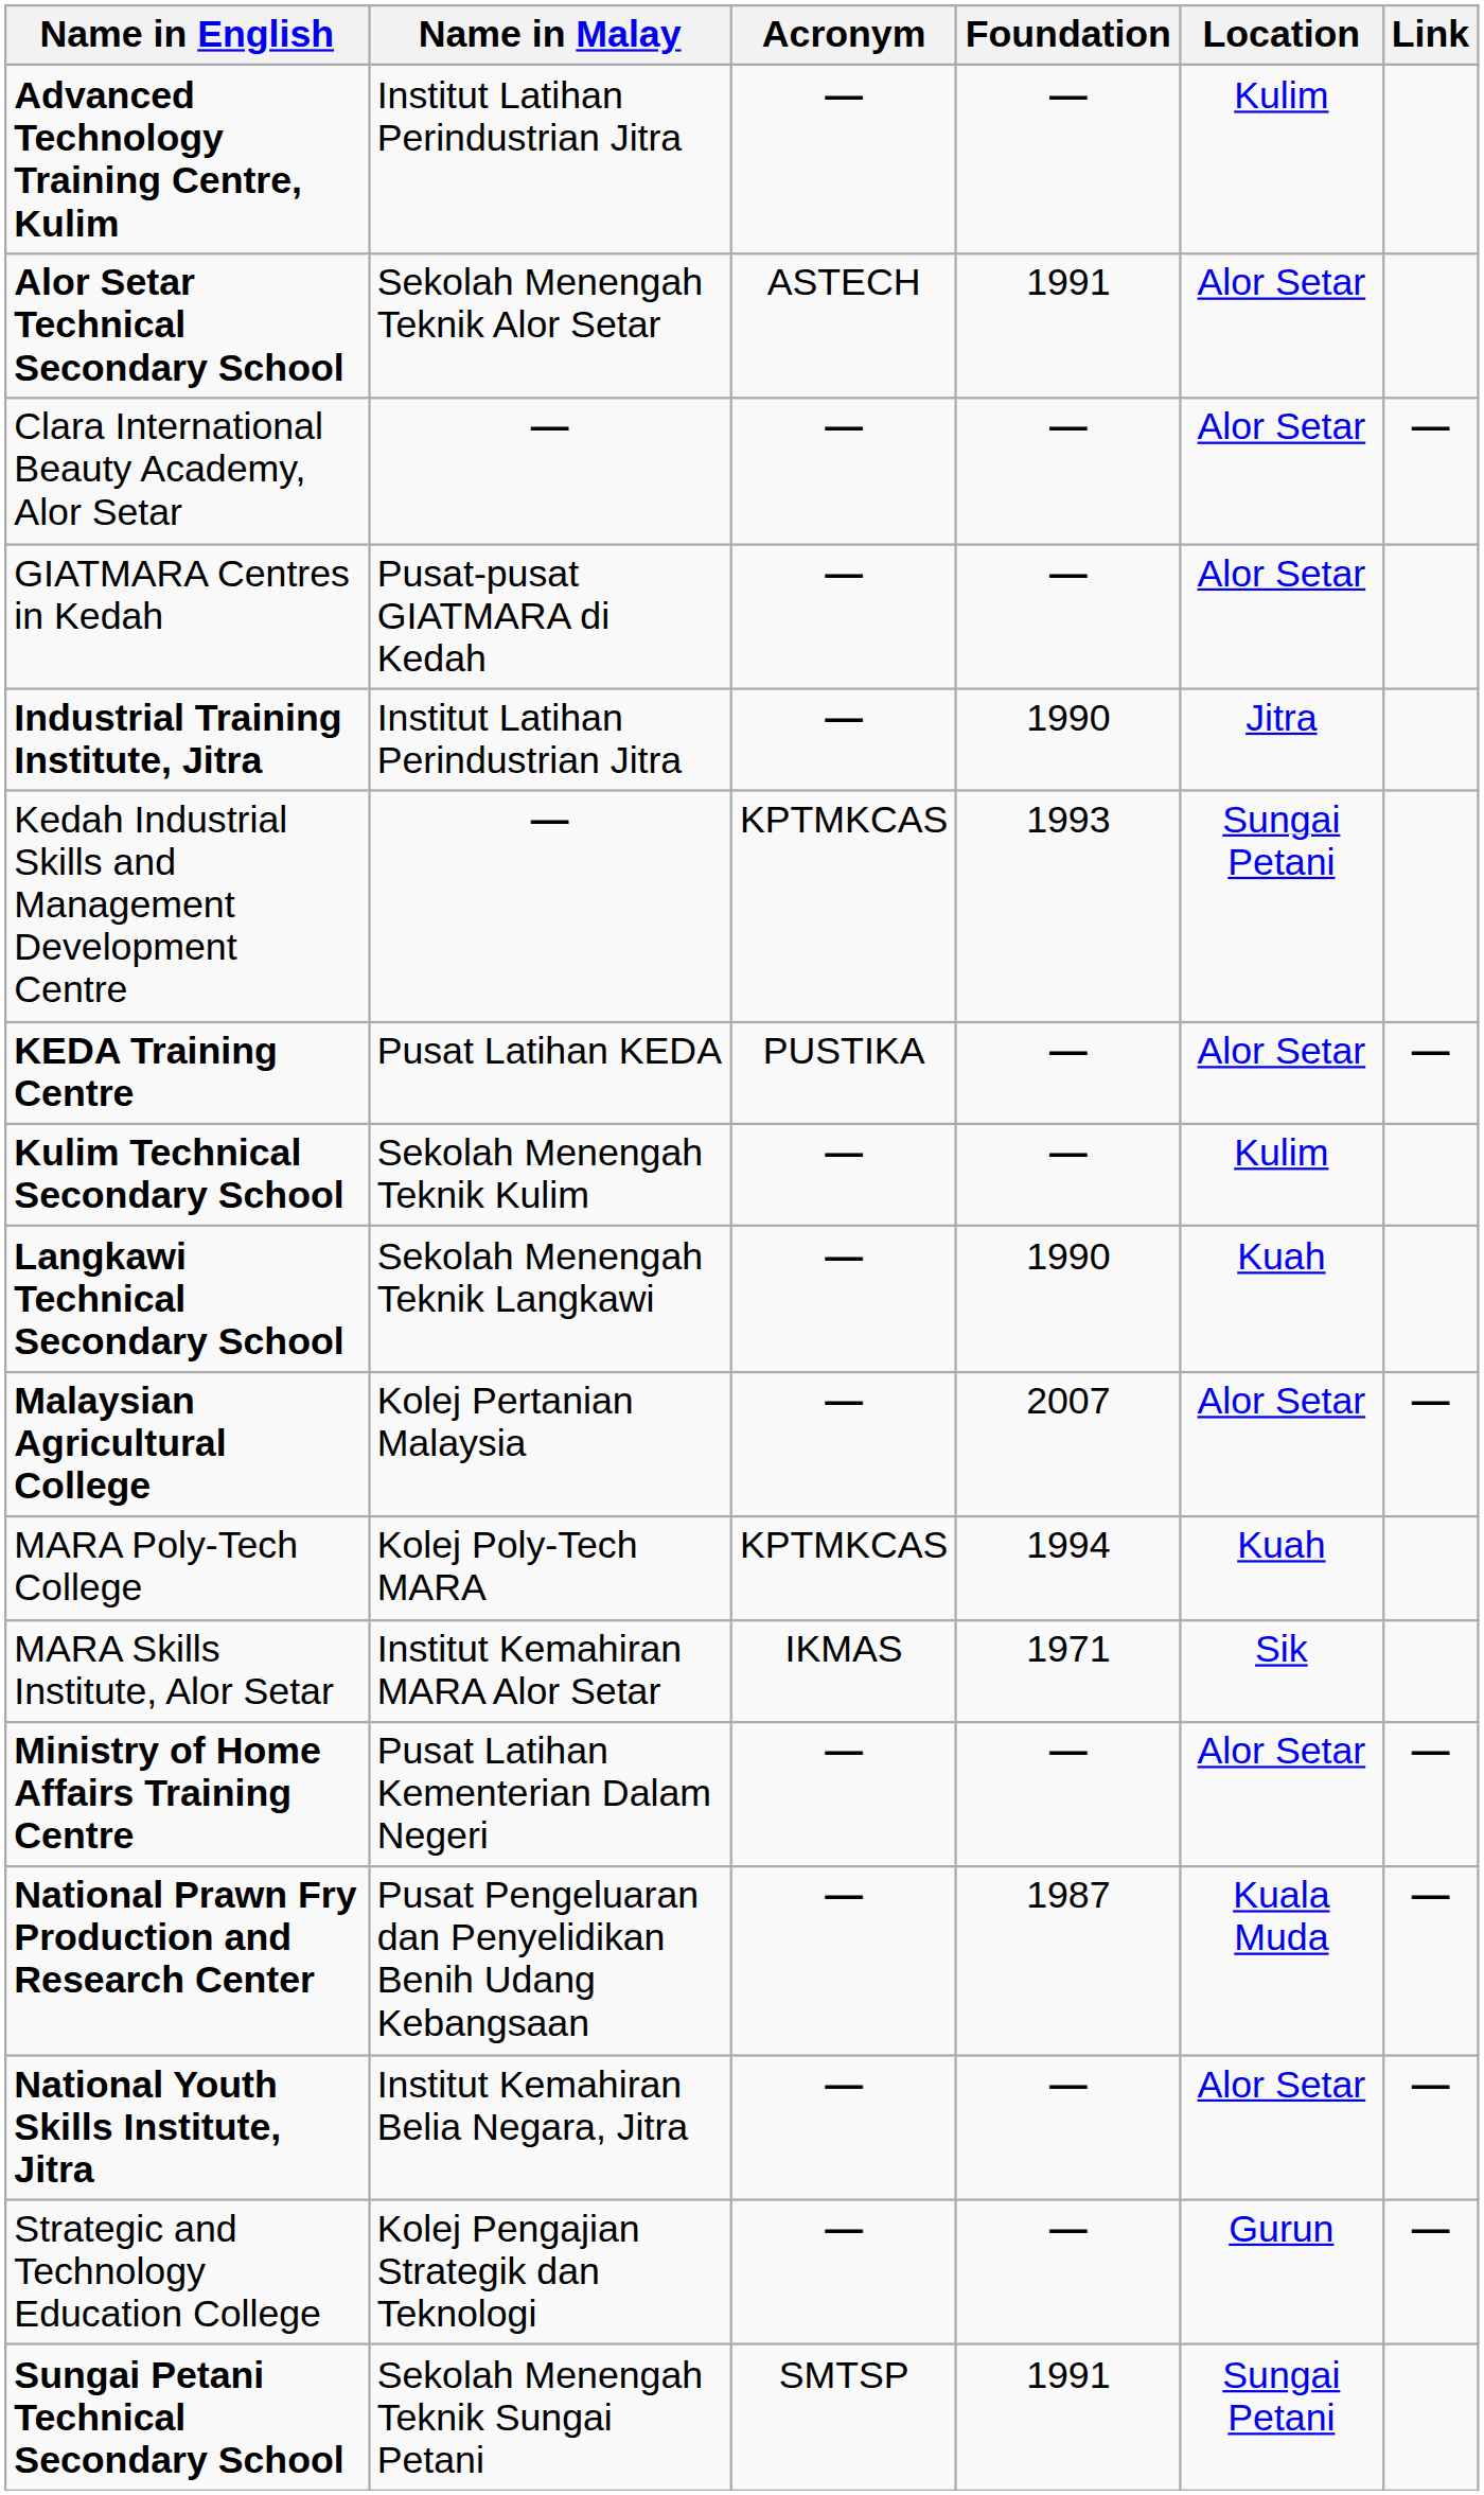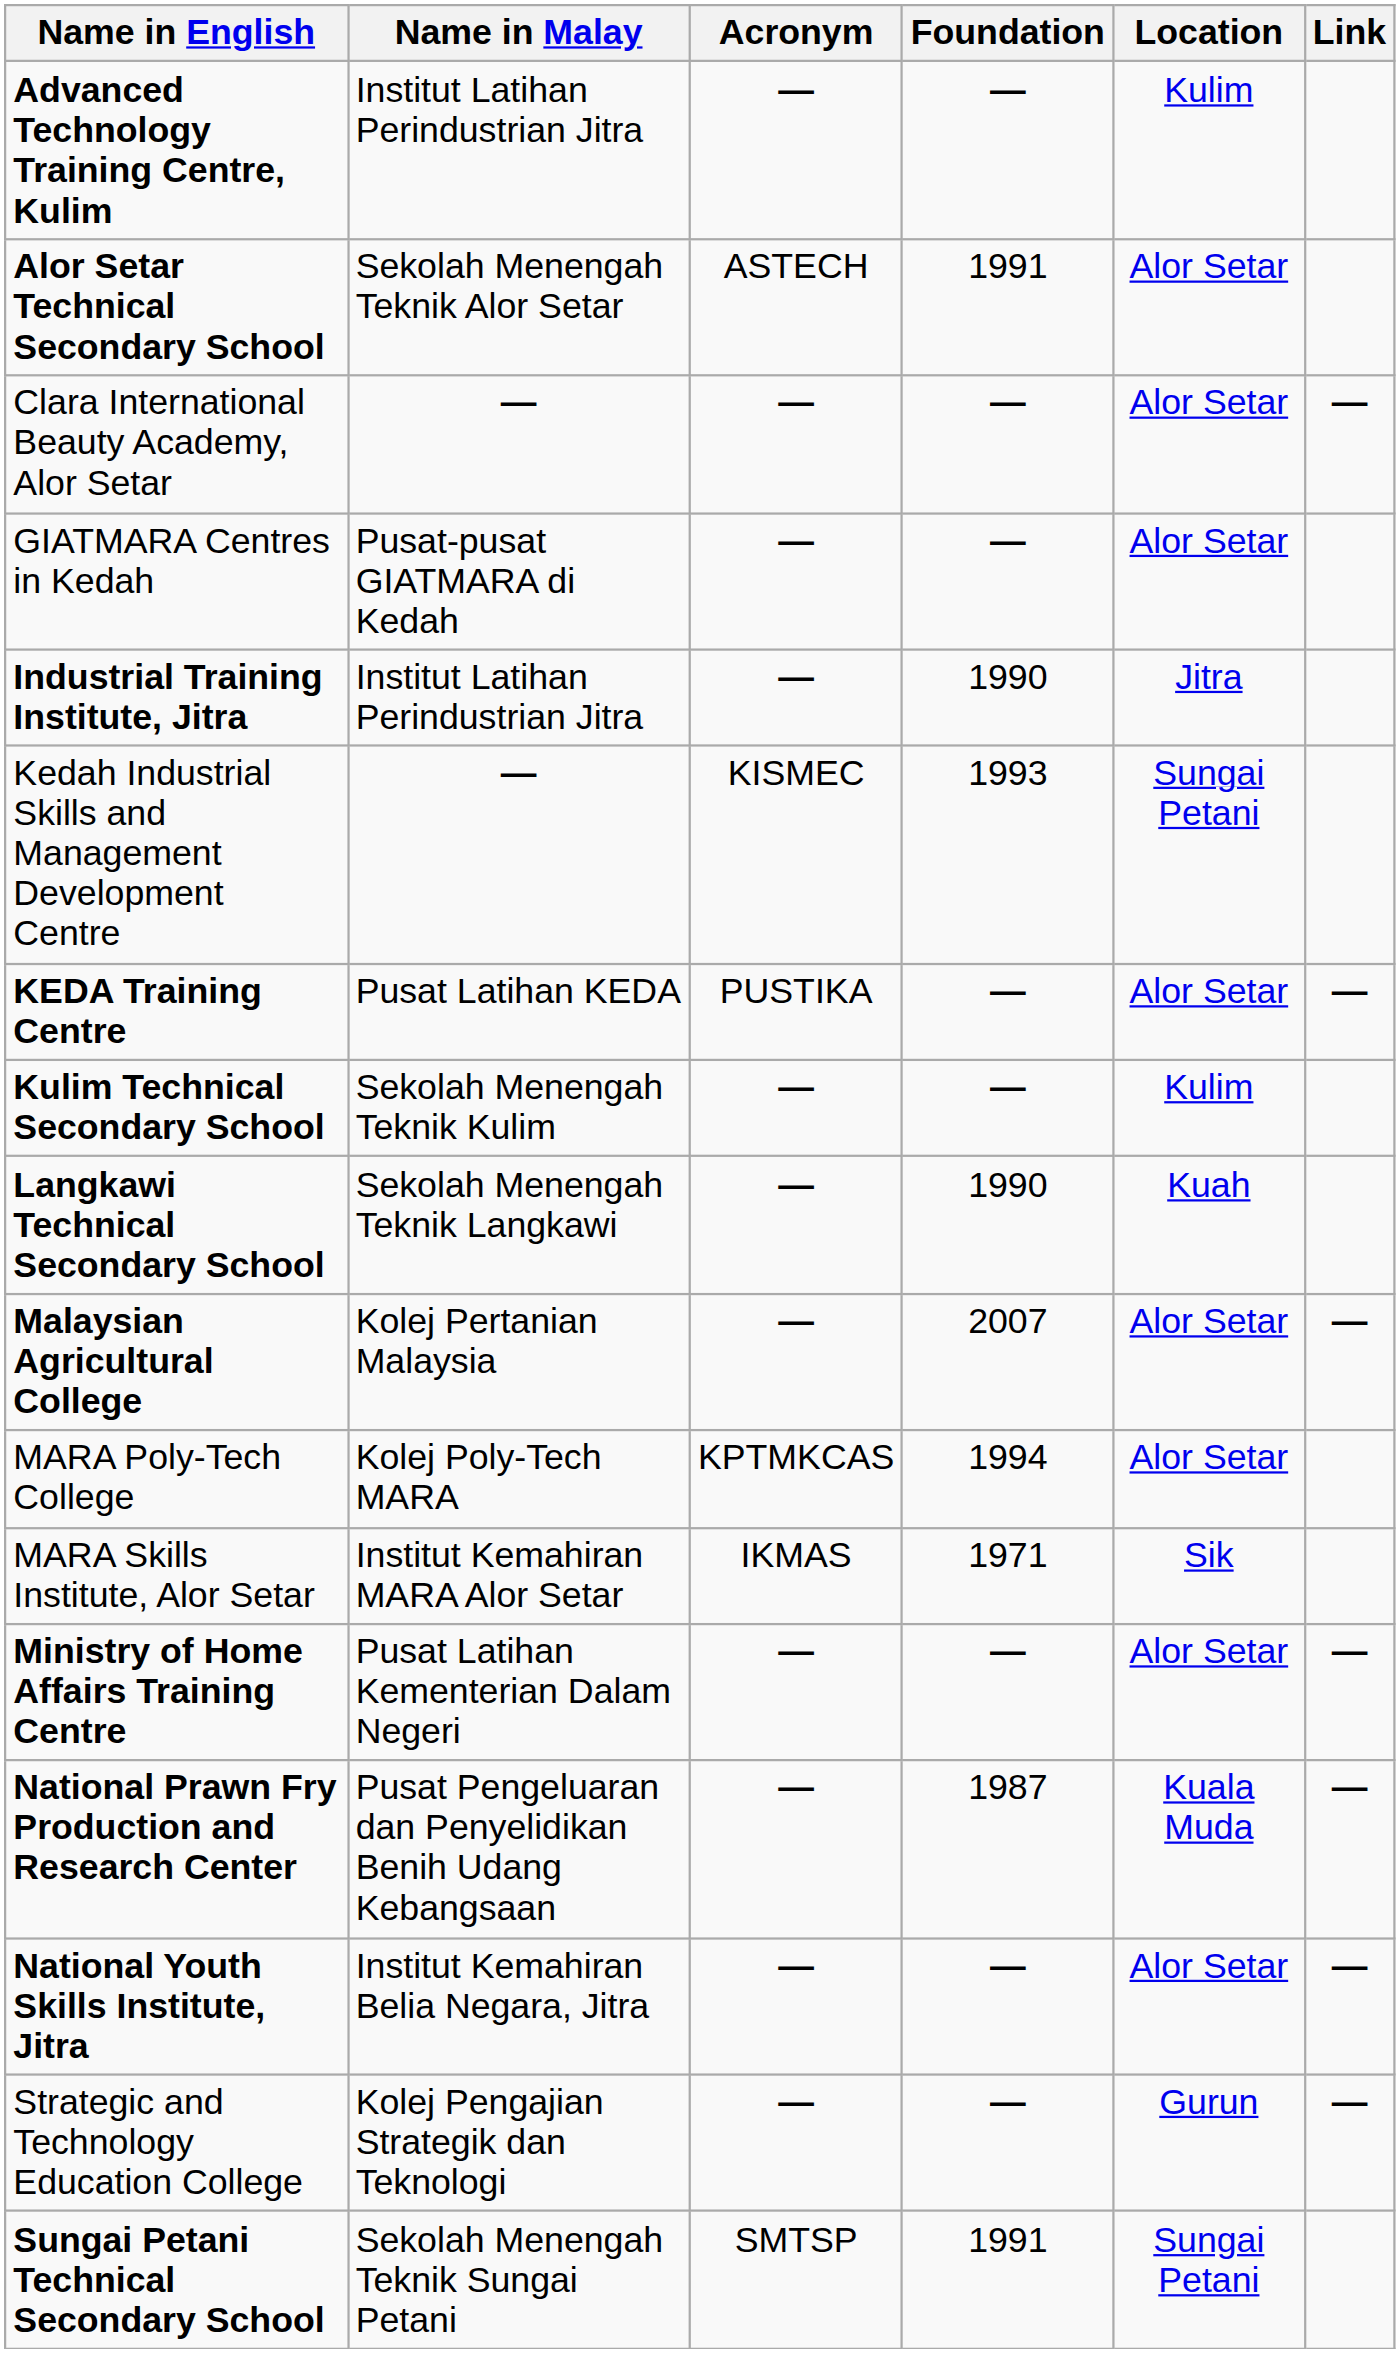Kedah Industrial Skills and Management Development Centre | Acronym: KPTMKCAS -> KISMEC
MARA Poly-Tech College | Location: Kuah -> Alor Setar
